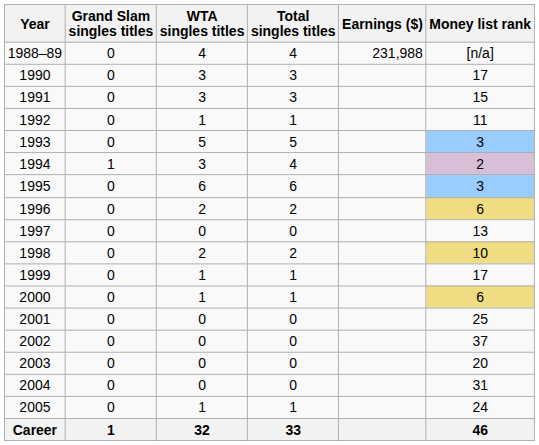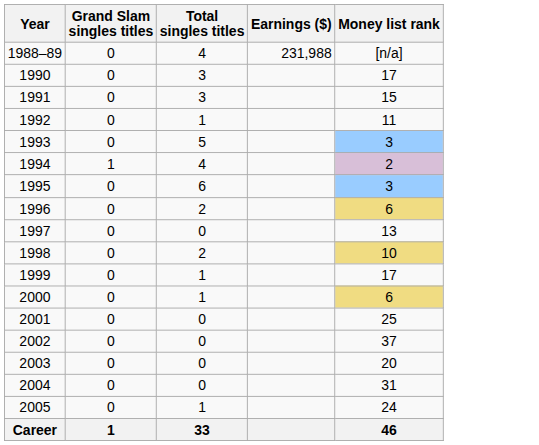- column: WTA singles titles | 4 | 3 | 3 | 1 | 5 | 3 | 6 | 2 | 0 | 2 | 1 | 1 | 0 | 0 | 0 | 0 | 1 | 32
